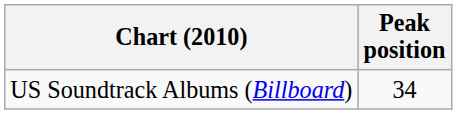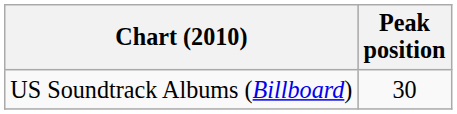US Soundtrack Albums (Billboard) | Peak position: 34 -> 30
